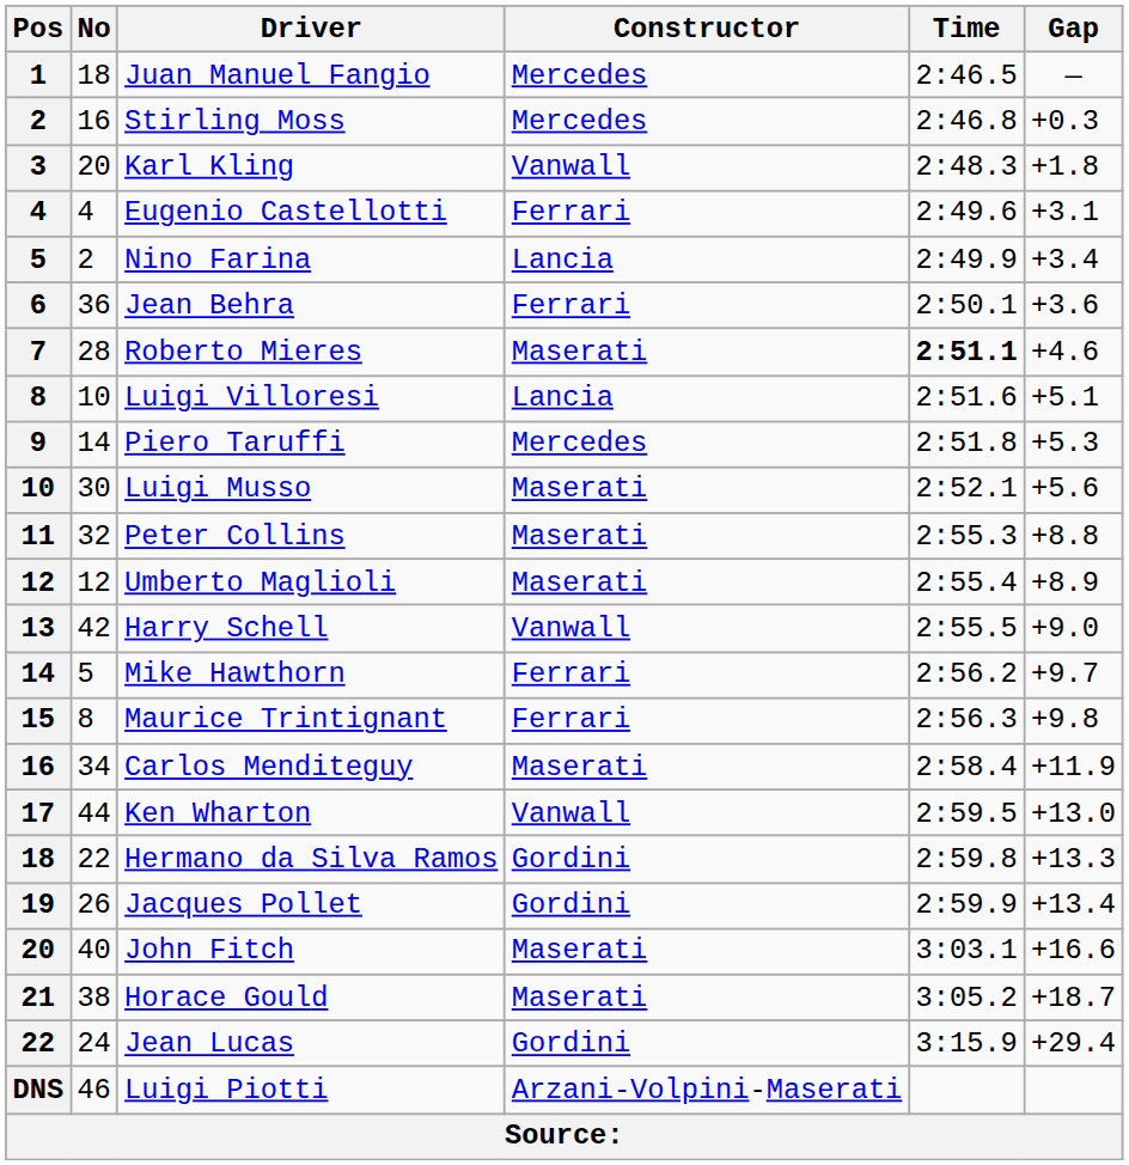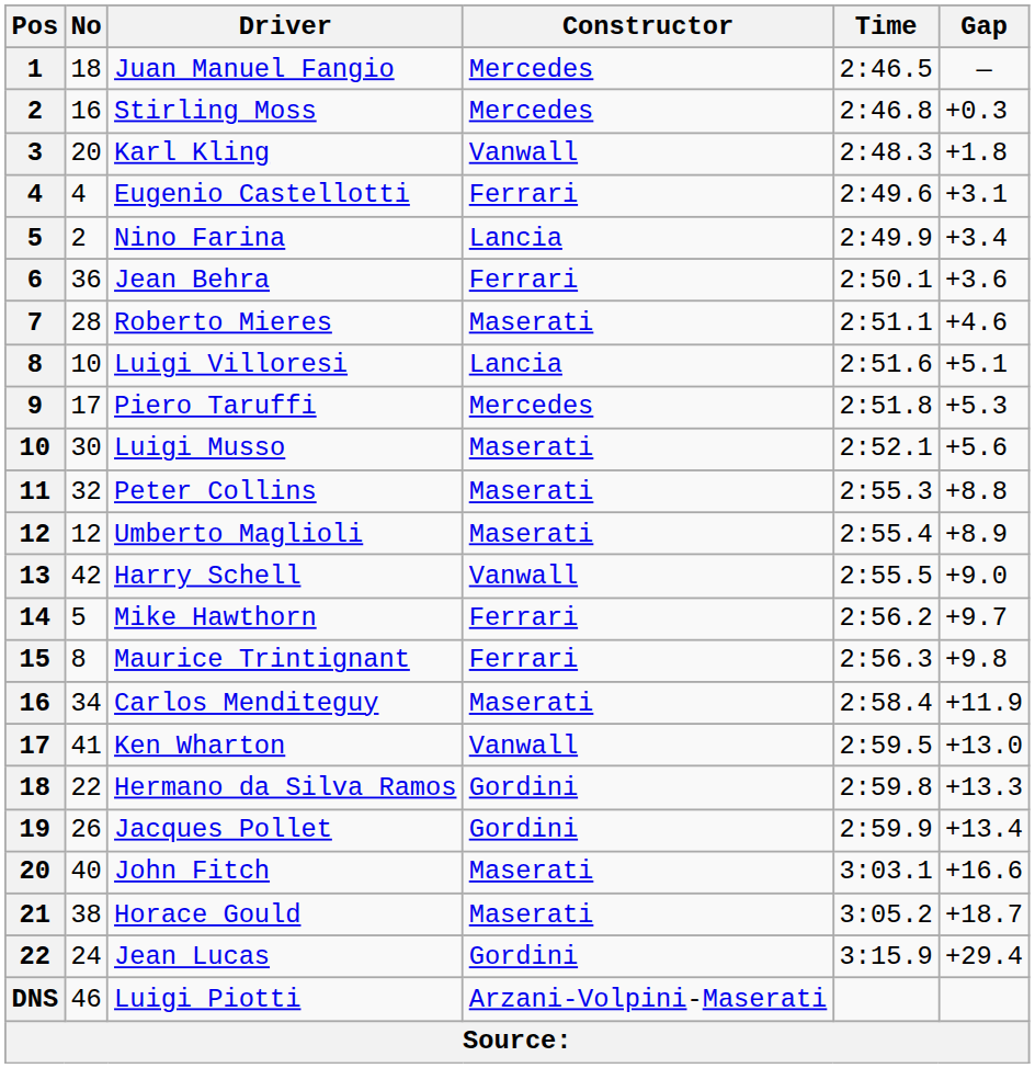Roberto Mieres | Time: bold -> normal
Piero Taruffi | No: 14 -> 17
Ken Wharton | No: 44 -> 41
